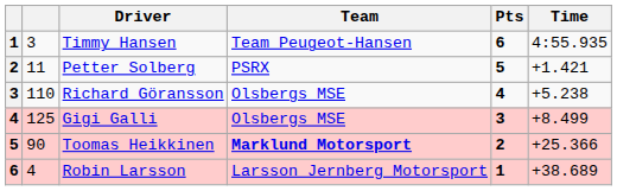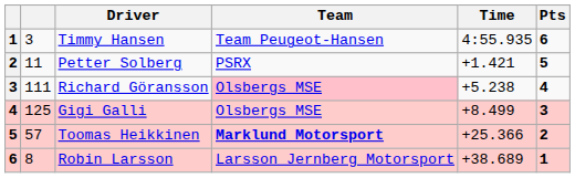columns swapped: Time <-> Pts
Richard Göransson | column 2: 110 -> 111
Richard Göransson | Team: no background -> pink background
Toomas Heikkinen | column 2: 90 -> 57
Robin Larsson | column 2: 4 -> 8
